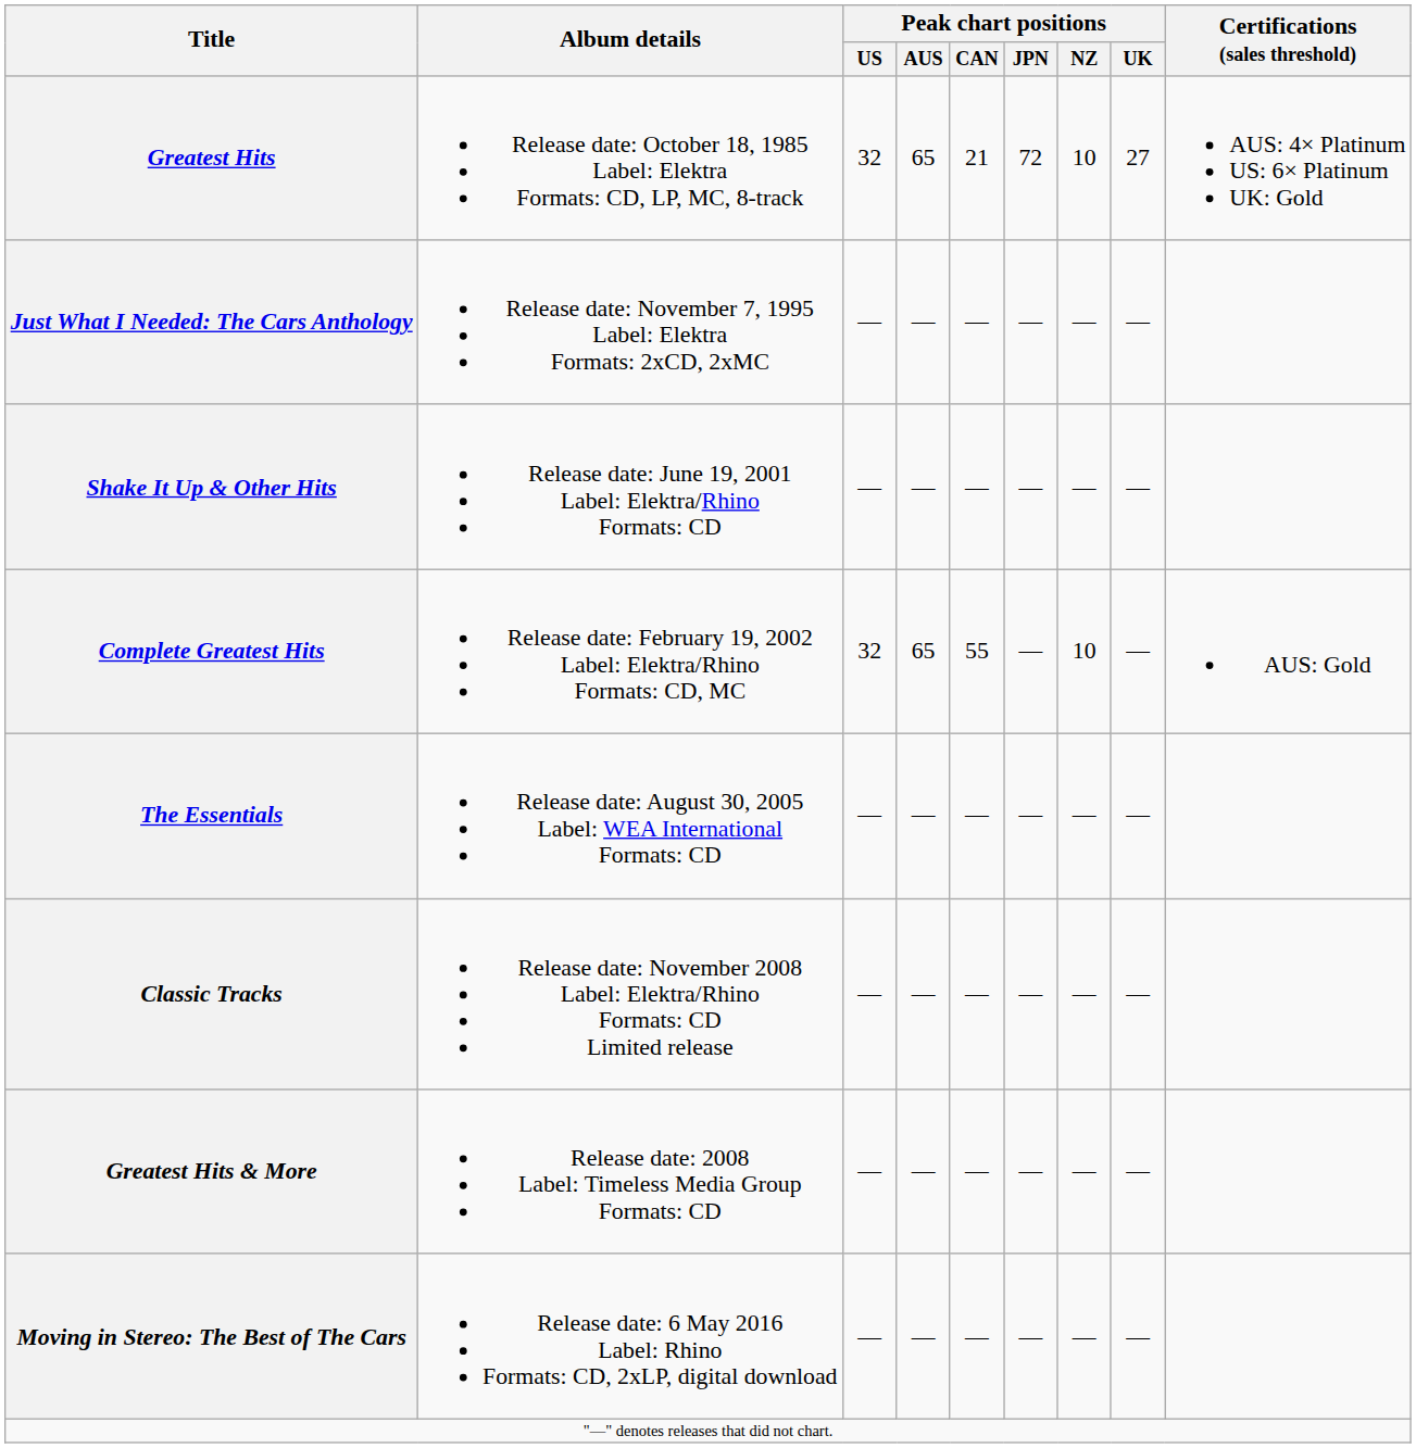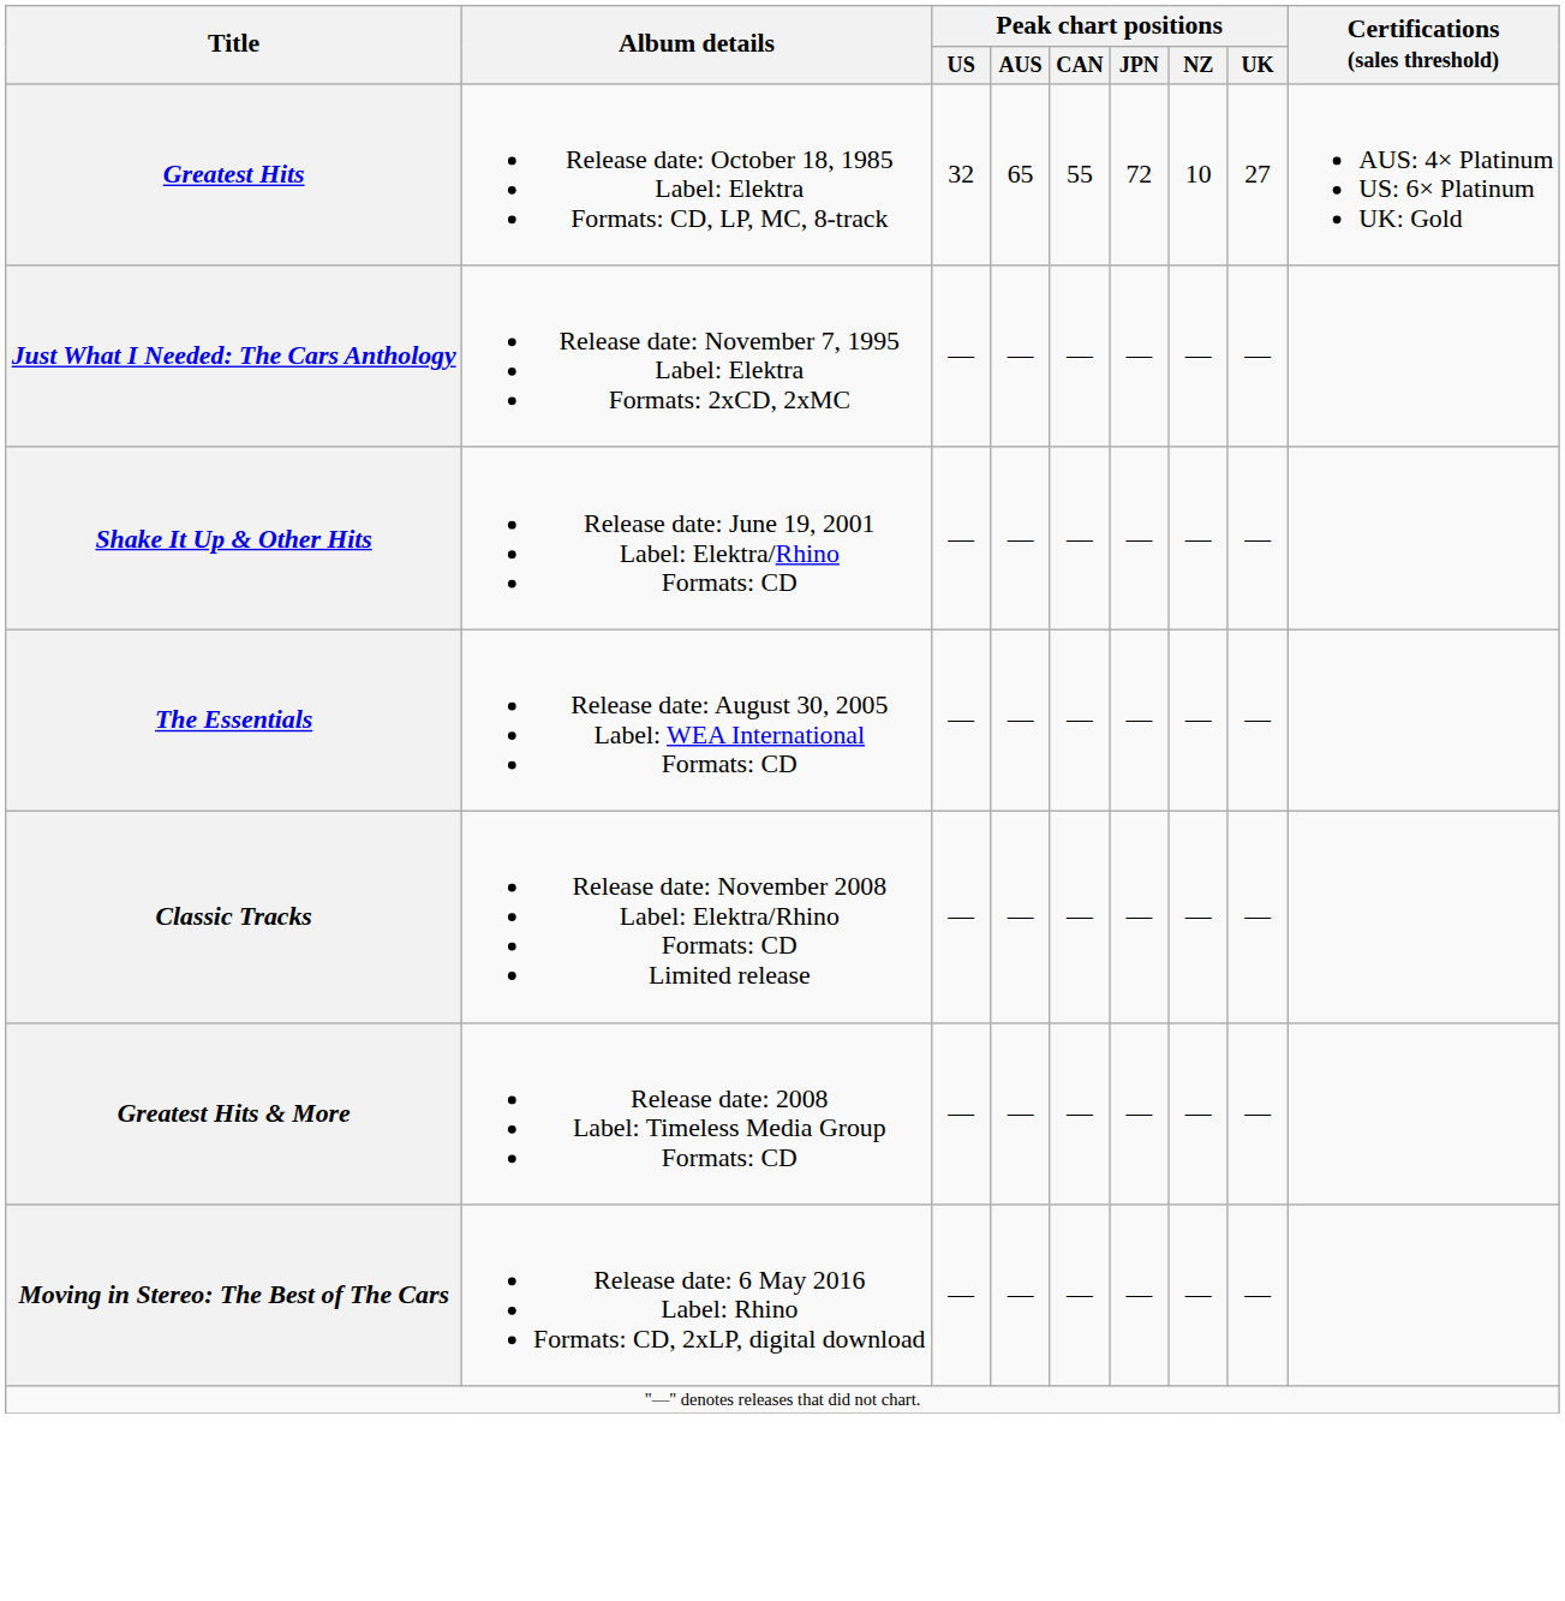Greatest Hits | Peak chart positions / CAN: 21 -> 55
- row: Complete Greatest Hits | Release date: February 19, 2002 Label: Elektra/Rhino Formats: CD, MC | 32 | 65 | 55 | — | 10 | — | AUS: Gold
